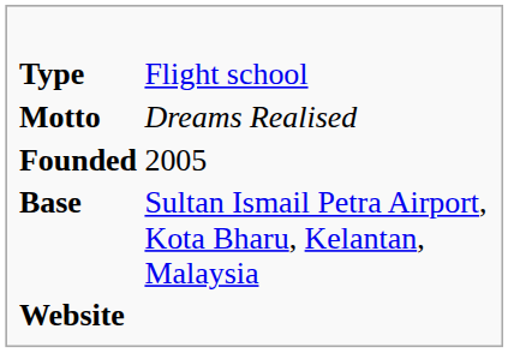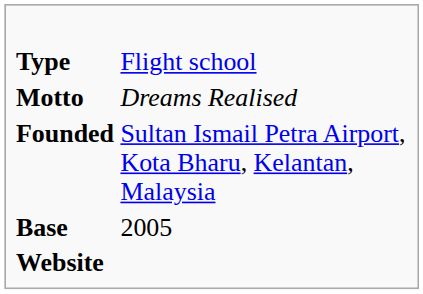Founded | column 2: 2005 -> Sultan Ismail Petra Airport, Kota Bharu, Kelantan, Malaysia
Base | column 2: Sultan Ismail Petra Airport, Kota Bharu, Kelantan, Malaysia -> 2005
